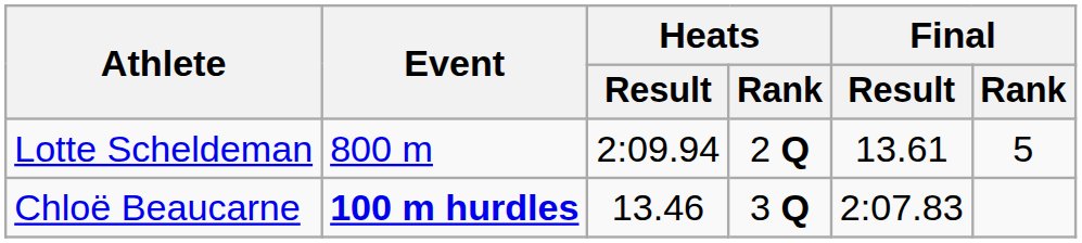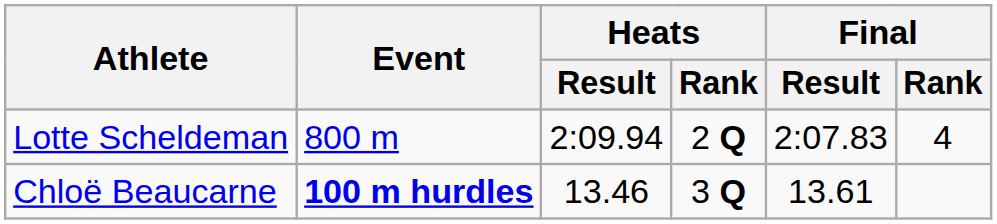Lotte Scheldeman | Final / Result: 13.61 -> 2:07.83
Lotte Scheldeman | Final / Rank: 5 -> 4
Chloë Beaucarne | Final / Result: 2:07.83 -> 13.61
